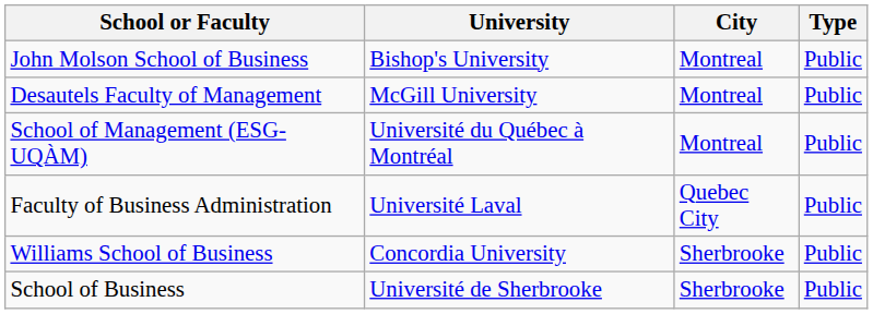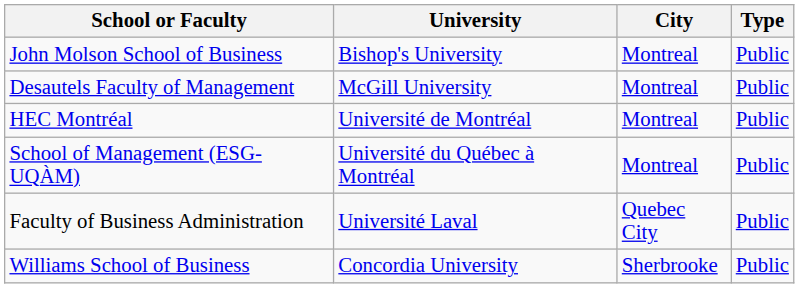+ row: HEC Montréal | Université de Montréal | Montreal | Public
- row: School of Business | Université de Sherbrooke | Sherbrooke | Public
